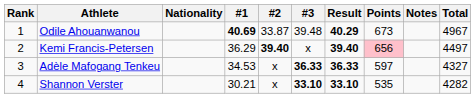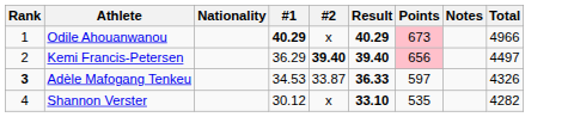- column: #3 | 39.48 | x | 36.33 | 33.10
Odile Ahouanwanou | #1: 40.69 -> 40.29
Odile Ahouanwanou | #2: 33.87 -> x
Odile Ahouanwanou | Points: no background -> pink background
Odile Ahouanwanou | Total: 4967 -> 4966
Adèle Mafogang Tenkeu | Rank: normal -> bold
Adèle Mafogang Tenkeu | #2: x -> 33.87
Adèle Mafogang Tenkeu | Total: 4327 -> 4326
Shannon Verster | #1: 30.21 -> 30.12
